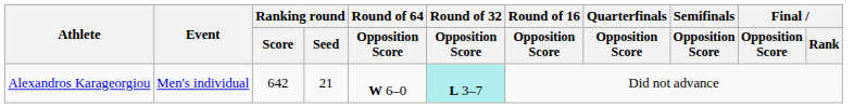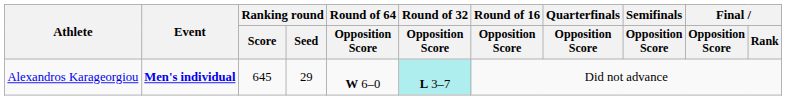Alexandros Karageorgiou | Event: normal -> bold
Alexandros Karageorgiou | Ranking round / Score: 642 -> 645
Alexandros Karageorgiou | Ranking round / Seed: 21 -> 29
